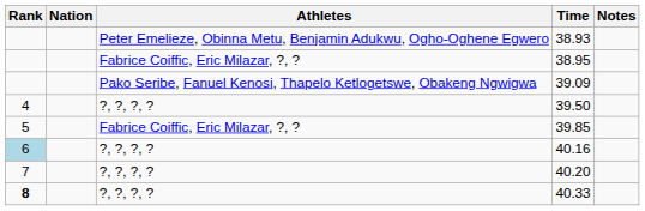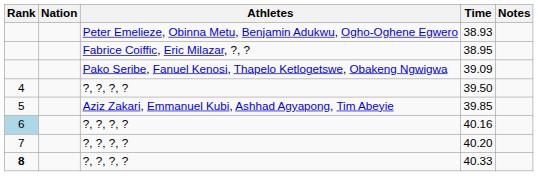39.85 | Athletes: Fabrice Coiffic, Eric Milazar, ?, ? -> Aziz Zakari, Emmanuel Kubi, Ashhad Agyapong, Tim Abeyie
